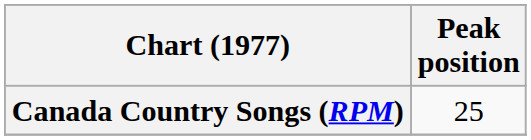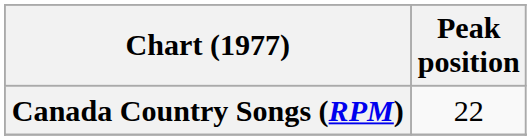Canada Country Songs (RPM) | Peak position: 25 -> 22
